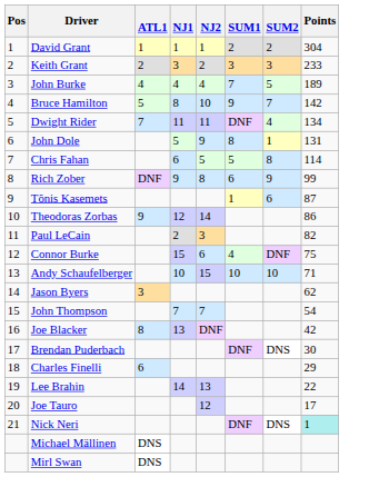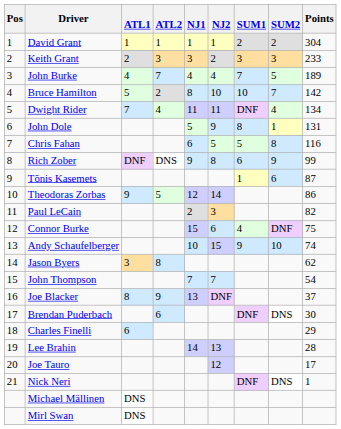+ column: ATL2 | 1 | 3 | 7 | 2 | 4 | DNS | 5 | 8 | 9 | 6
Bruce Hamilton | SUM1: 9 -> 10
Chris Fahan | Points: 114 -> 116
Andy Schaufelberger | SUM1: 10 -> 9
Andy Schaufelberger | Points: 71 -> 74
Joe Blacker | Points: 42 -> 37
Lee Brahin | Points: 22 -> 28
Nick Neri | Points: paleturquoise background -> no background
